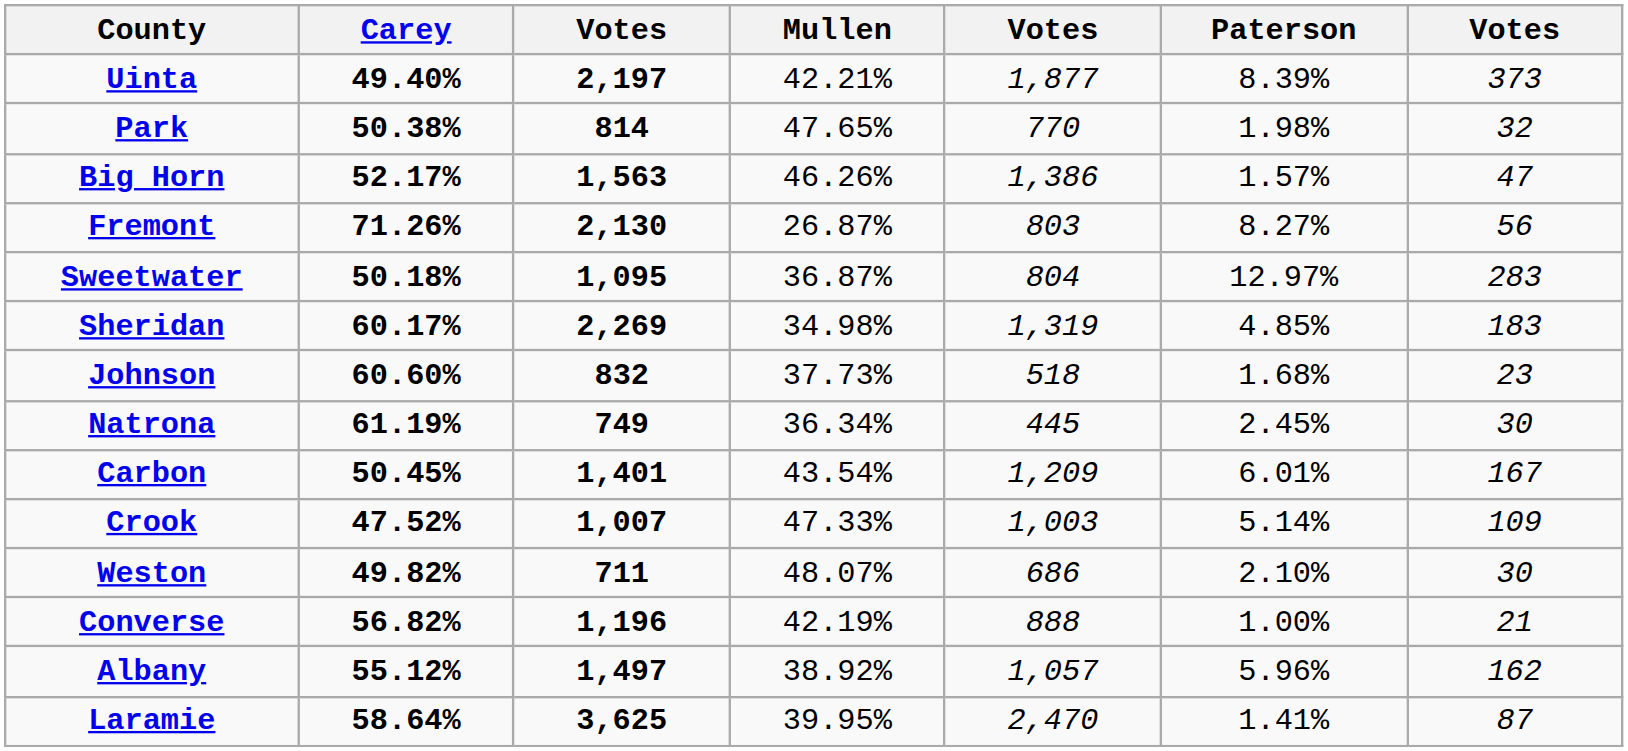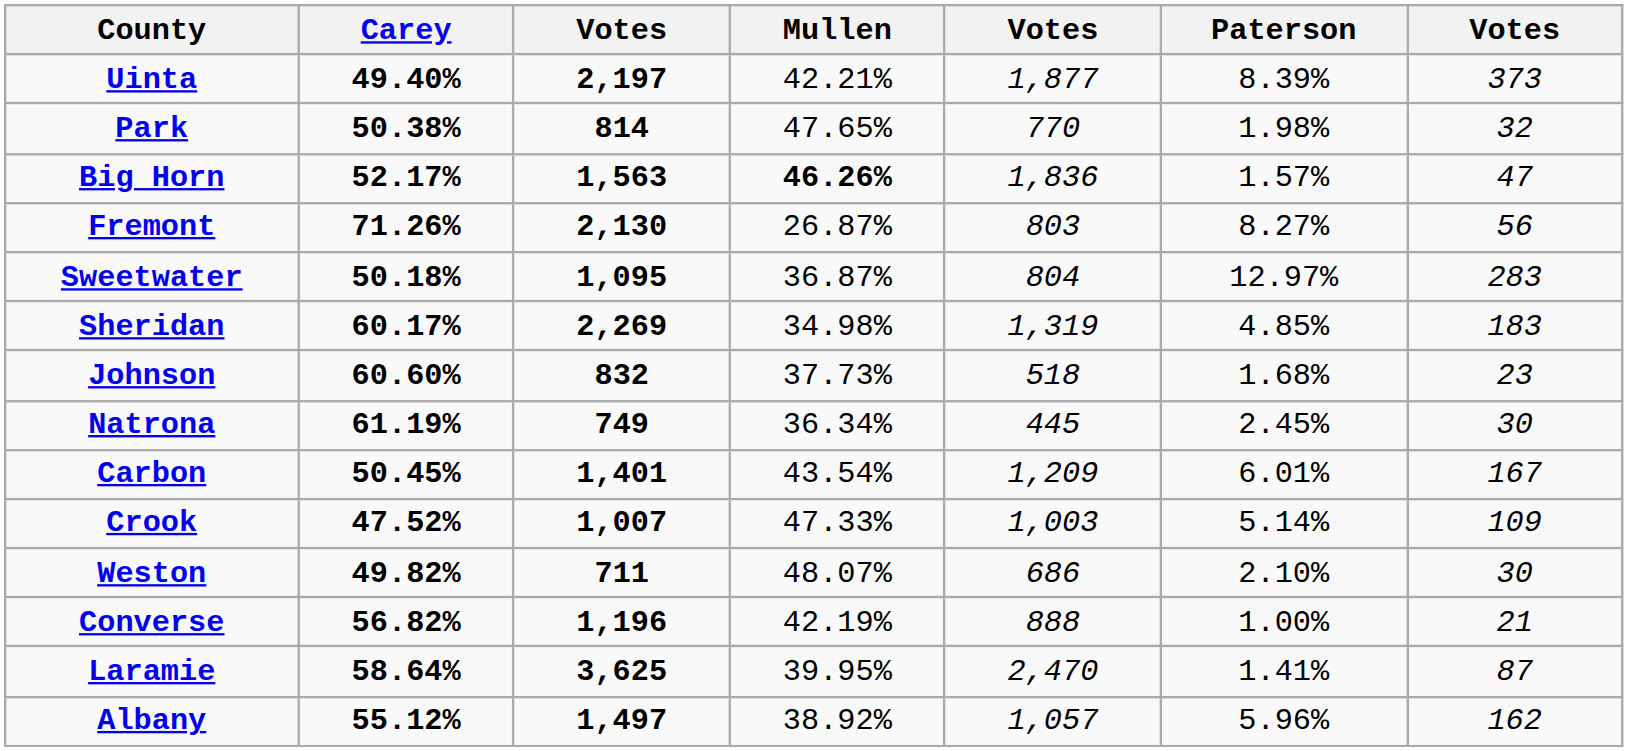Big Horn | Mullen: normal -> bold
Big Horn | column 5: 1,386 -> 1,836
rows swapped: Albany <-> Laramie
